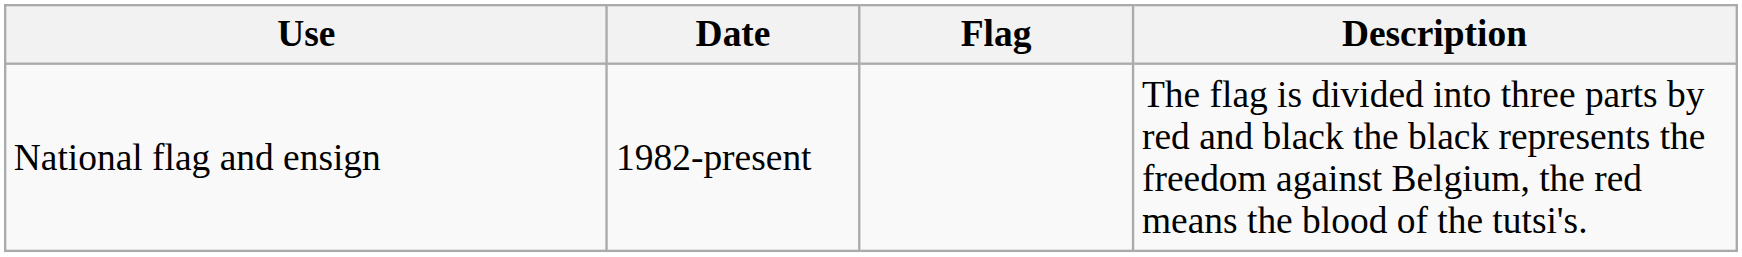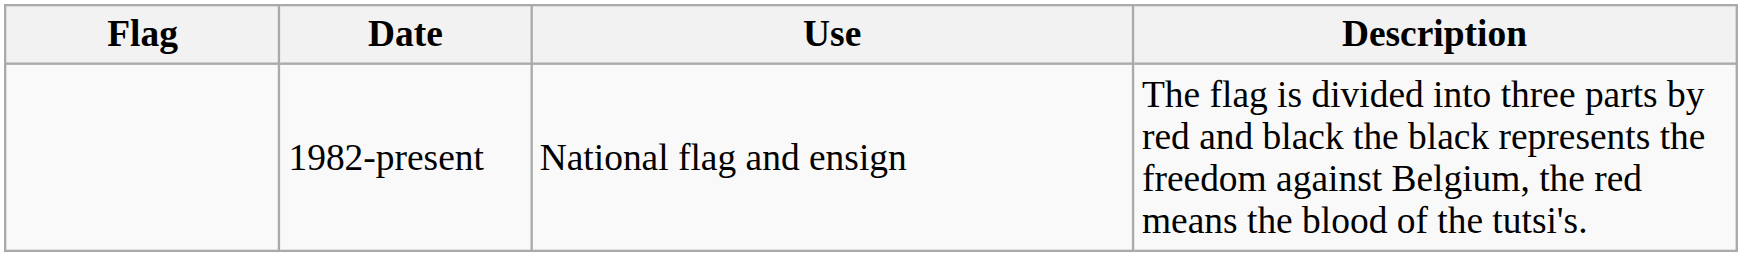columns swapped: Flag <-> Use
